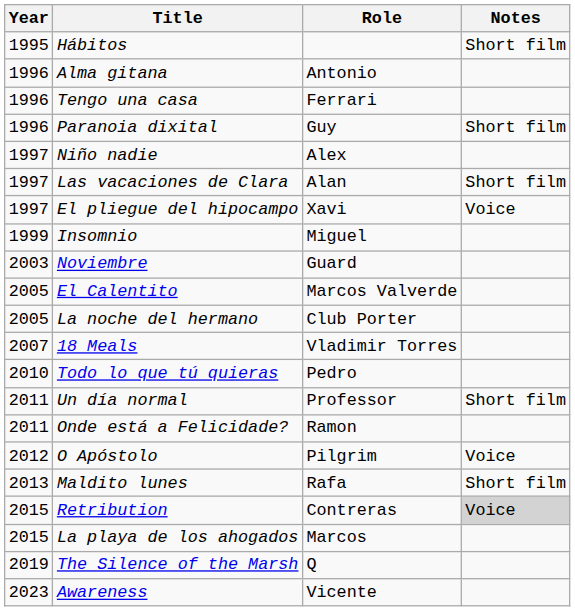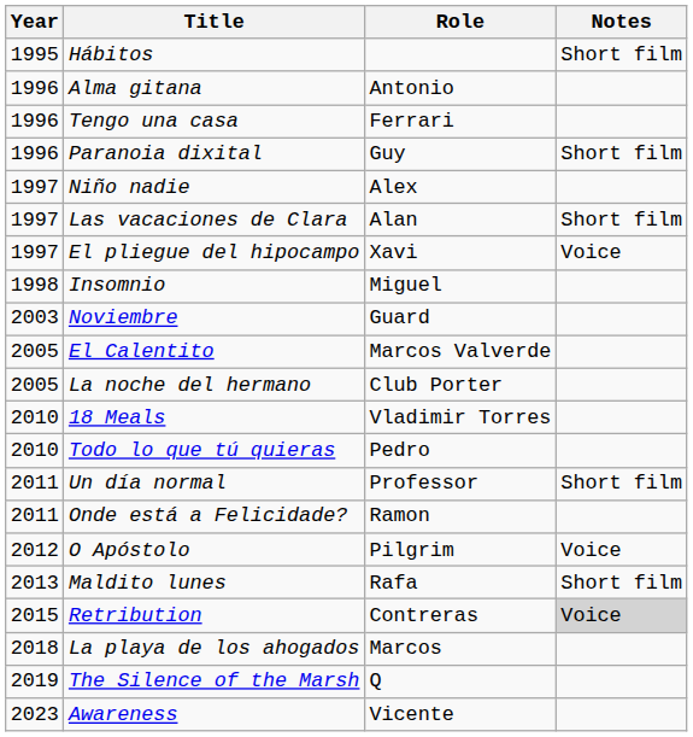Insomnio | Year: 1999 -> 1998
18 Meals | Year: 2007 -> 2010
La playa de los ahogados | Year: 2015 -> 2018
